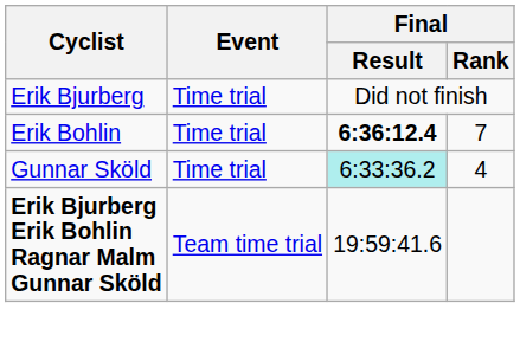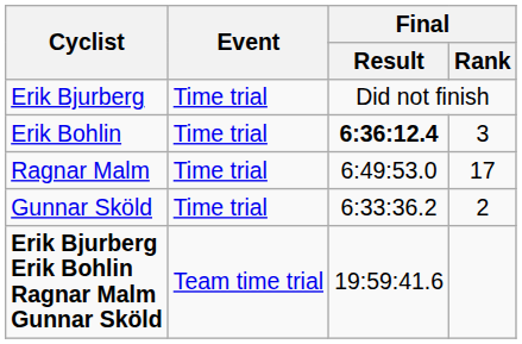Erik Bohlin | Final / Rank: 7 -> 3
+ row: Ragnar Malm | Time trial | 6:49:53.0 | 17
Gunnar Sköld | Final / Result: paleturquoise background -> no background
Gunnar Sköld | Final / Rank: 4 -> 2
